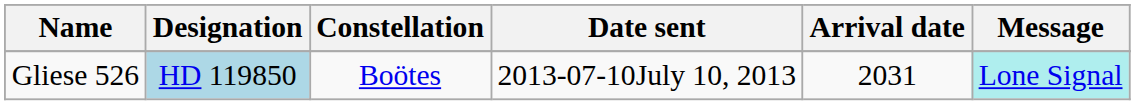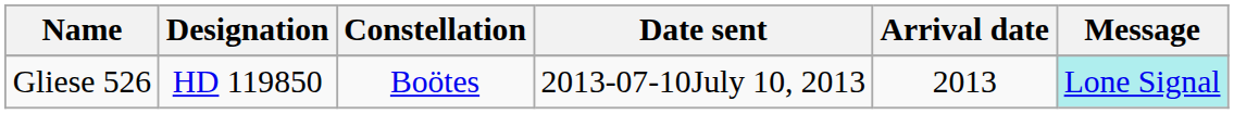Gliese 526 | Designation: lightblue background -> no background
Gliese 526 | Arrival date: 2031 -> 2013
